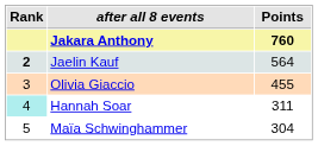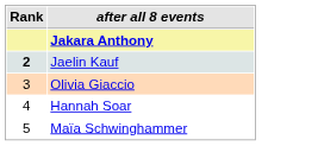- column: Points | 760 | 564 | 455 | 311 | 304
Hannah Soar | Rank: paleturquoise background -> no background
